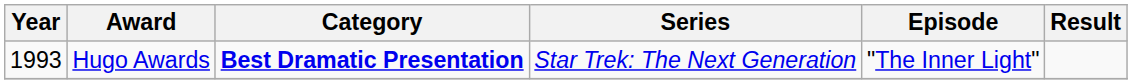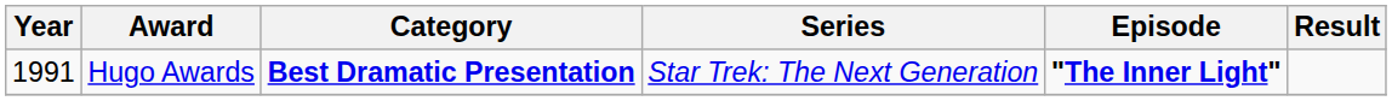Hugo Awards | Year: 1993 -> 1991
Hugo Awards | Episode: normal -> bold
